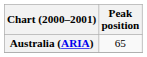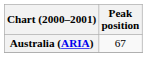Australia (ARIA) | Peak position: 65 -> 67
